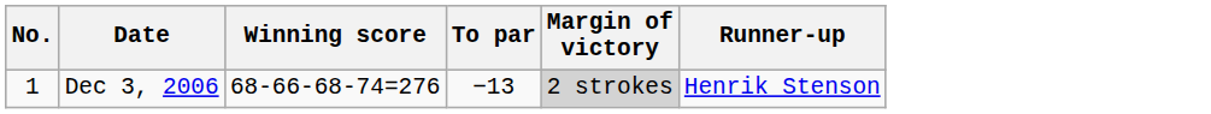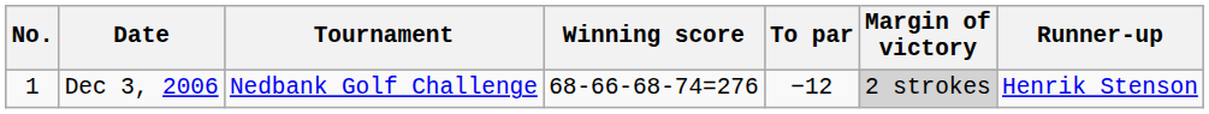+ column: Tournament | Nedbank Golf Challenge
Dec 3, 2006 | To par: −13 -> −12
